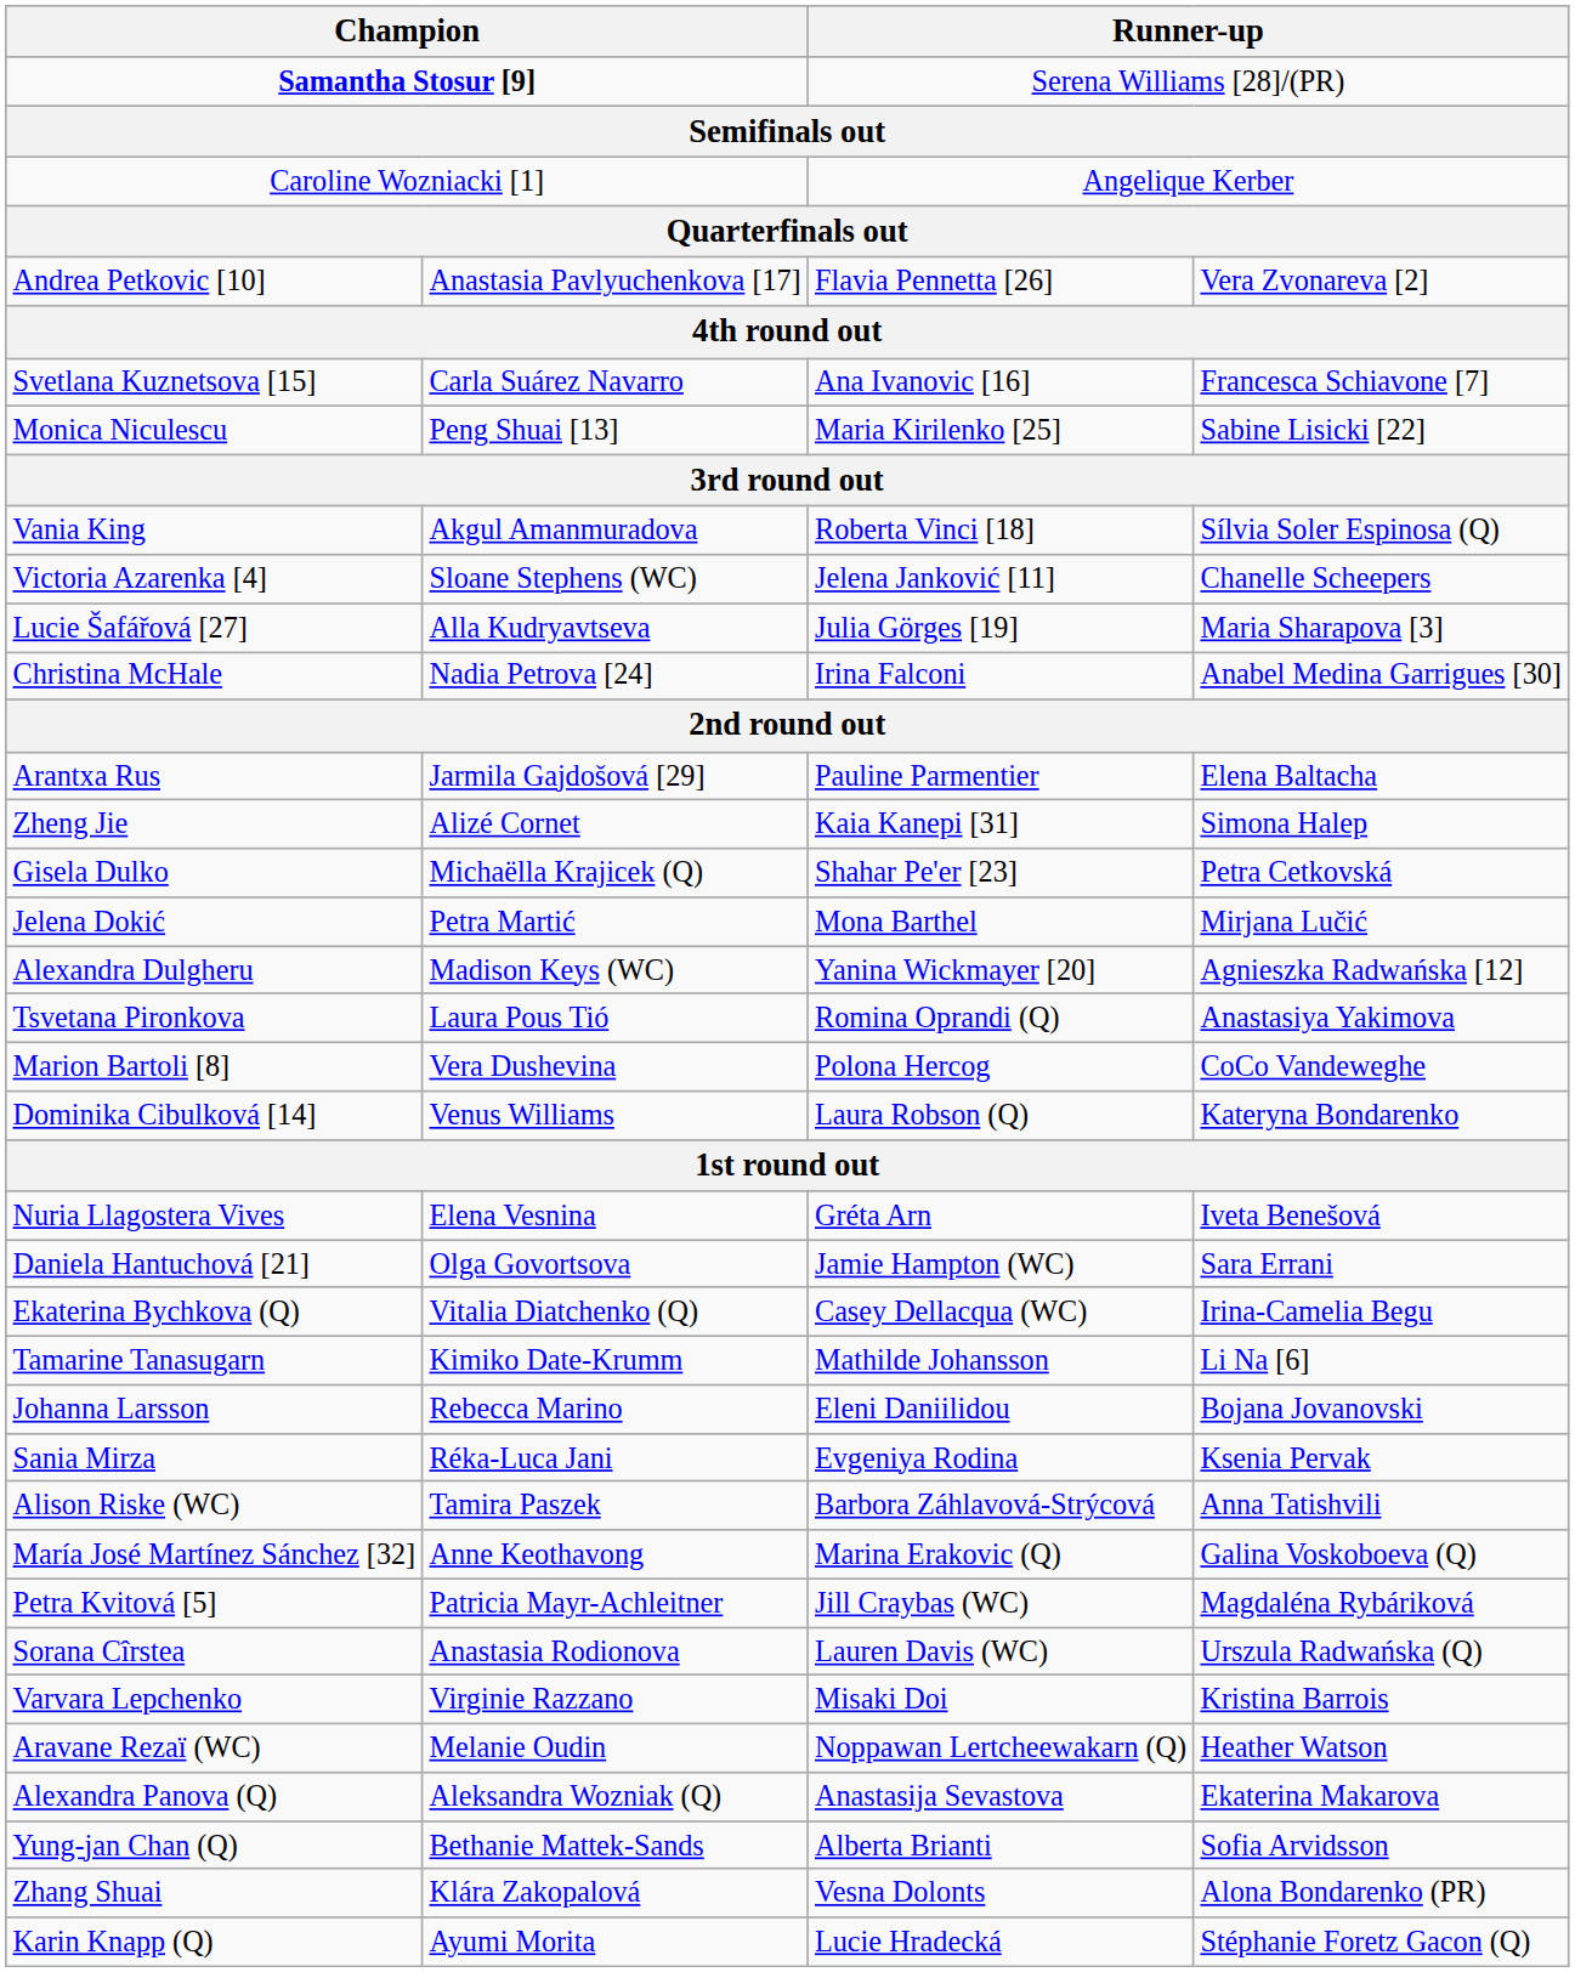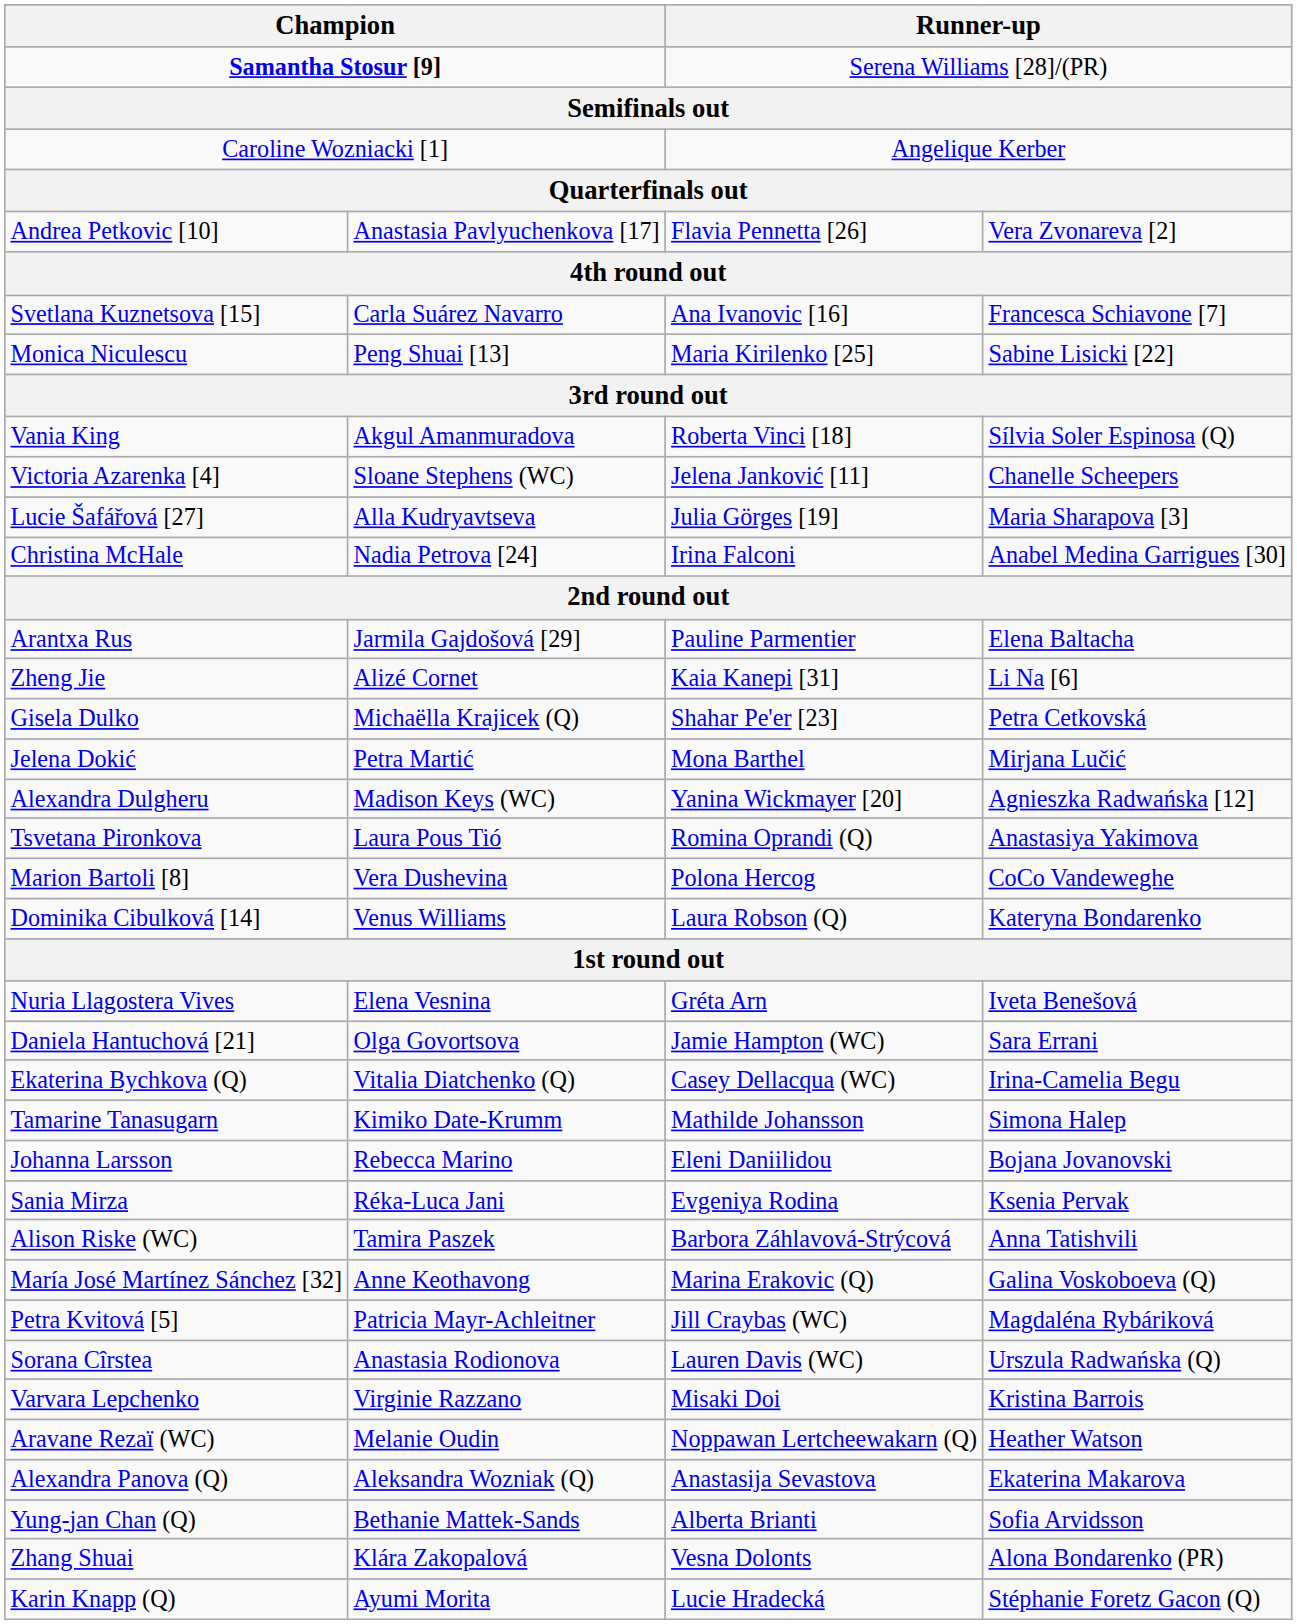Zheng Jie | column 4: Simona Halep -> Li Na [6]
Tamarine Tanasugarn | column 4: Li Na [6] -> Simona Halep
